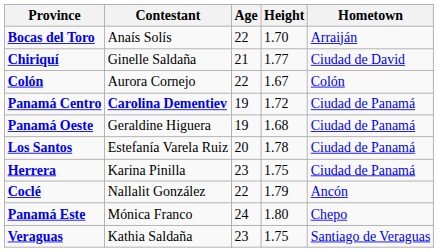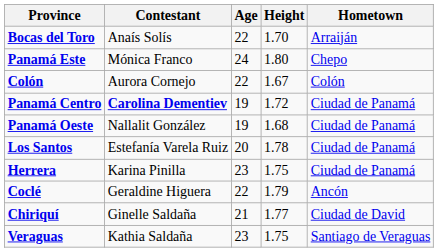rows swapped: Chiriquí <-> Panamá Este
Panamá Oeste | Contestant: Geraldine Higuera -> Nallalit González
Coclé | Contestant: Nallalit González -> Geraldine Higuera
